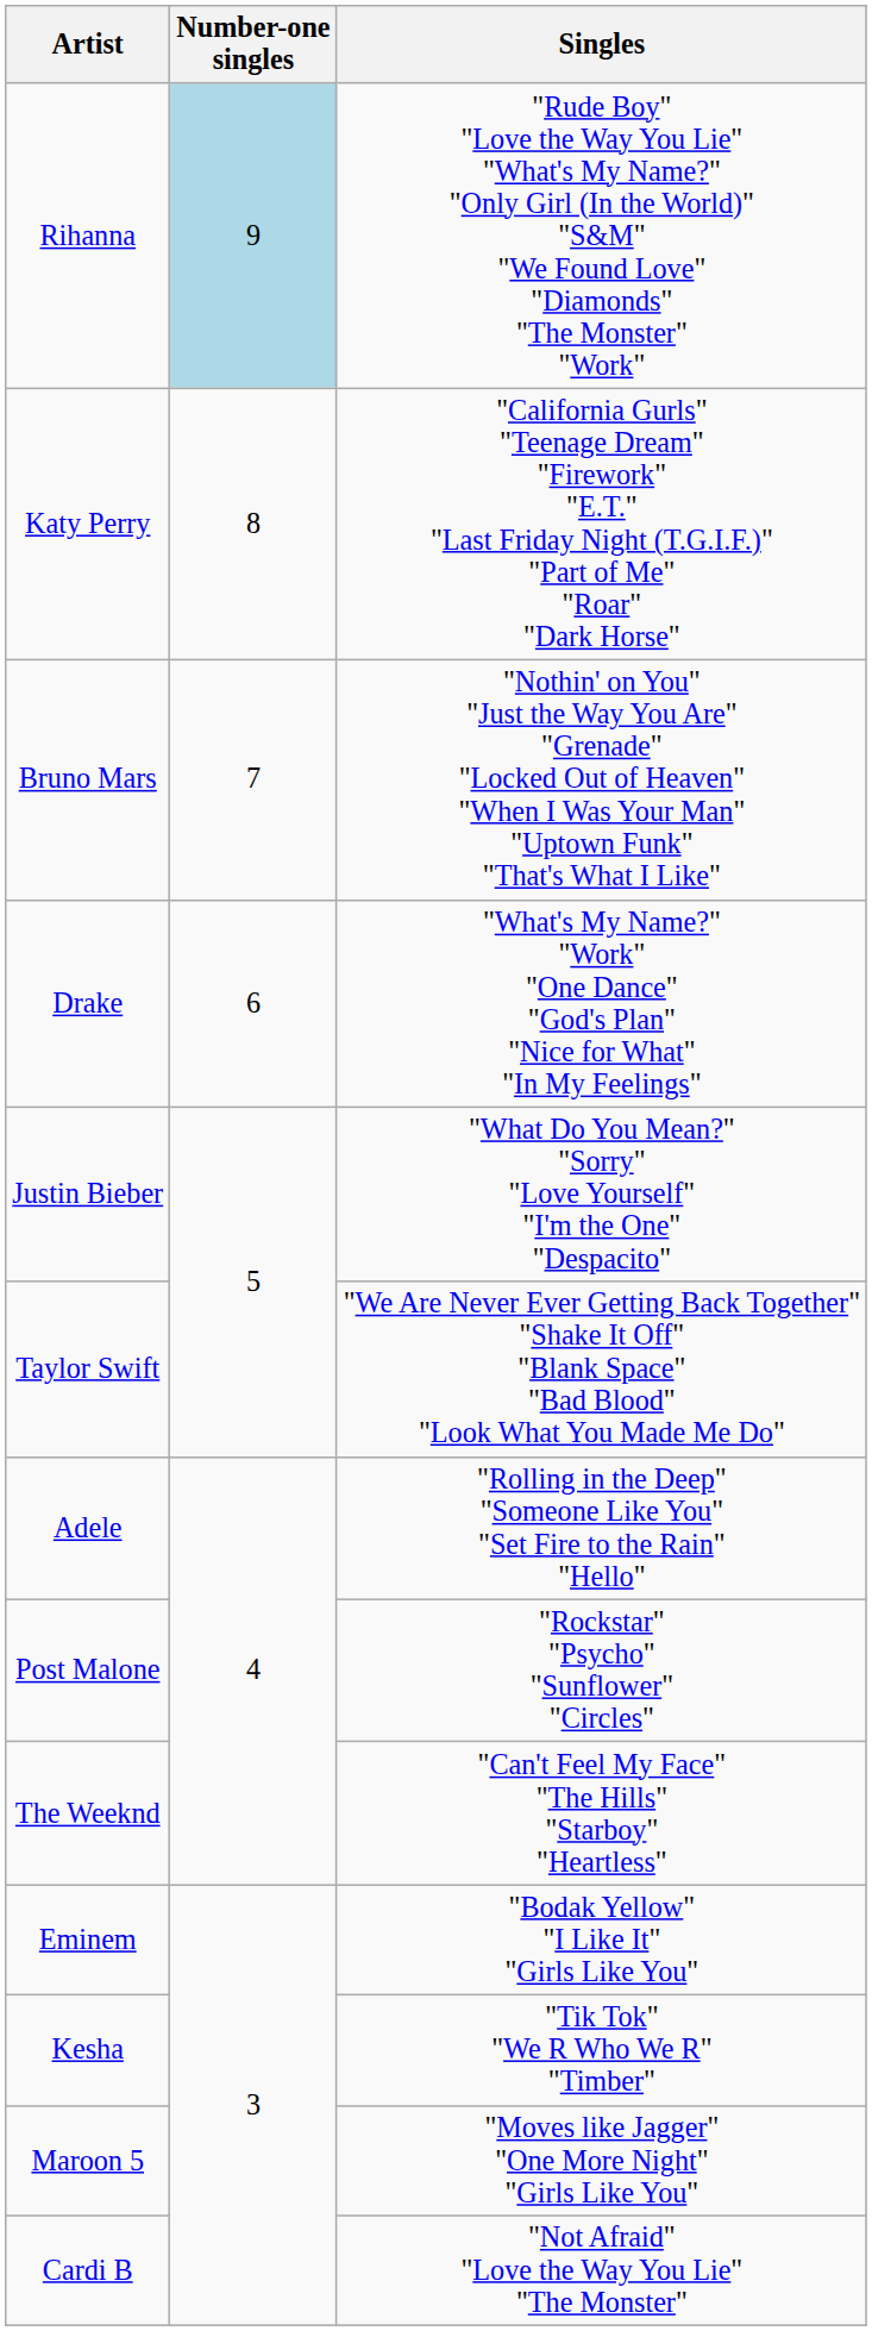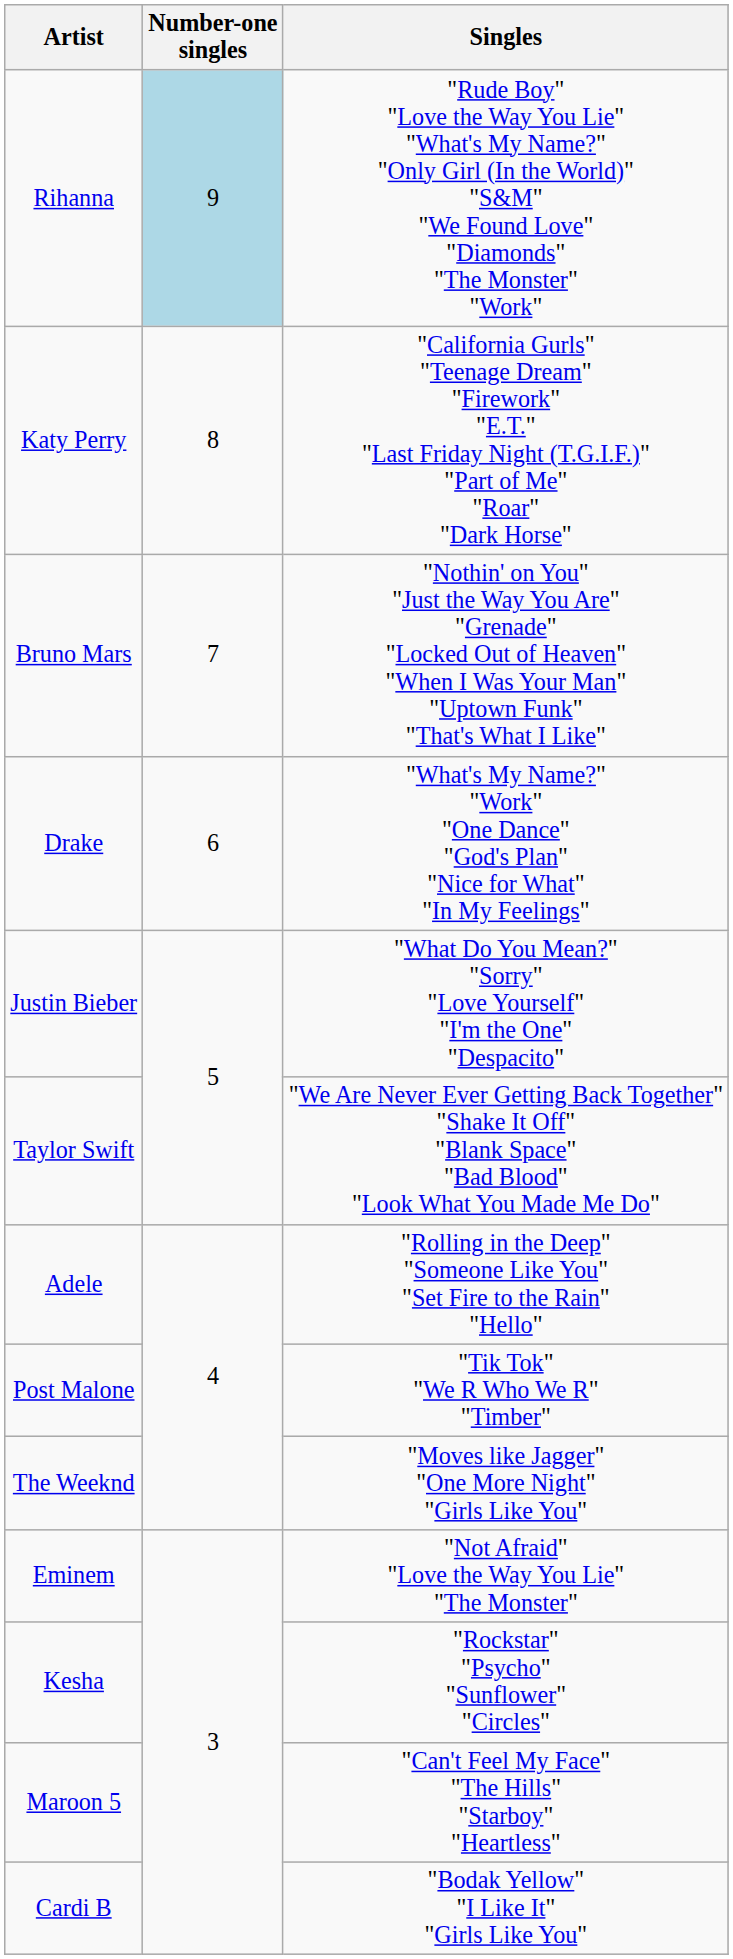Post Malone | Singles: "Rockstar" "Psycho" "Sunflower" "Circles" -> "Tik Tok" "We R Who We R" "Timber"
The Weeknd | Singles: "Can't Feel My Face" "The Hills" "Starboy" "Heartless" -> "Moves like Jagger" "One More Night" "Girls Like You"
Eminem | Singles: "Bodak Yellow" "I Like It" "Girls Like You" -> "Not Afraid" "Love the Way You Lie" "The Monster"
Kesha | Singles: "Tik Tok" "We R Who We R" "Timber" -> "Rockstar" "Psycho" "Sunflower" "Circles"
Maroon 5 | Singles: "Moves like Jagger" "One More Night" "Girls Like You" -> "Can't Feel My Face" "The Hills" "Starboy" "Heartless"
Cardi B | Singles: "Not Afraid" "Love the Way You Lie" "The Monster" -> "Bodak Yellow" "I Like It" "Girls Like You"
